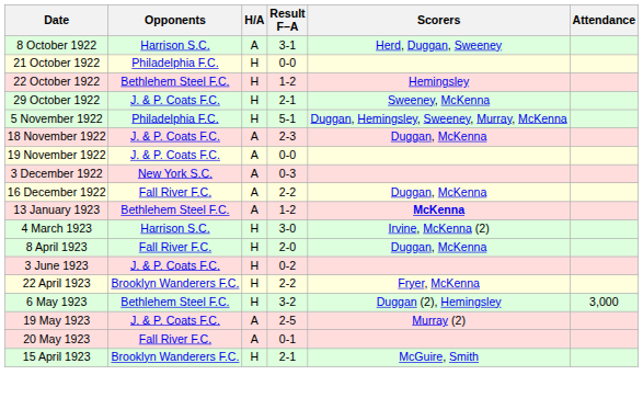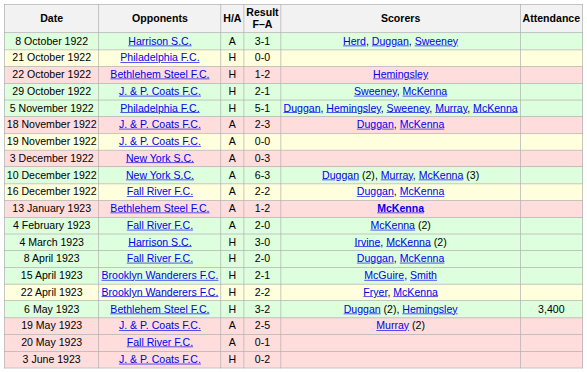+ row: 10 December 1922 | New York S.C. | A | 6-3 | Duggan (2), Murray, McKenna (3)
+ row: 4 February 1923 | Fall River F.C. | A | 2-0 | McKenna (2)
rows swapped: 15 April 1923 <-> 3 June 1923
6 May 1923 | Attendance: 3,000 -> 3,400
